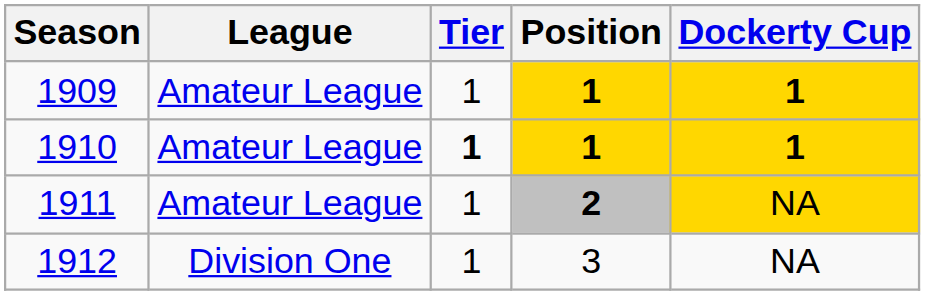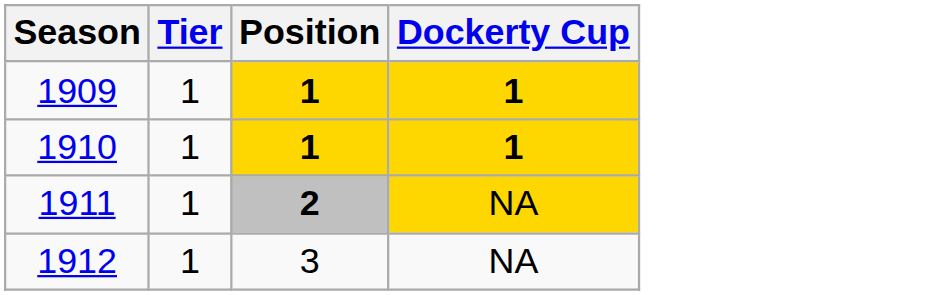- column: League | Amateur League | Amateur League | Amateur League | Division One
1910 | Tier: bold -> normal
